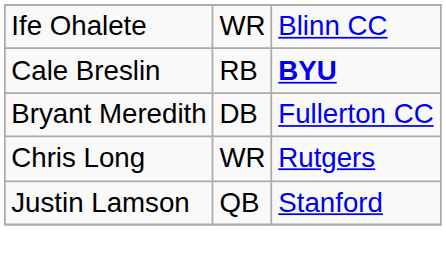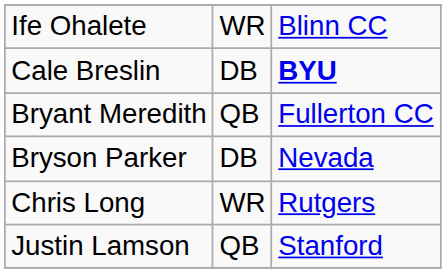Cale Breslin | column 2: RB -> DB
Bryant Meredith | column 2: DB -> QB
+ row: Bryson Parker | DB | Nevada
